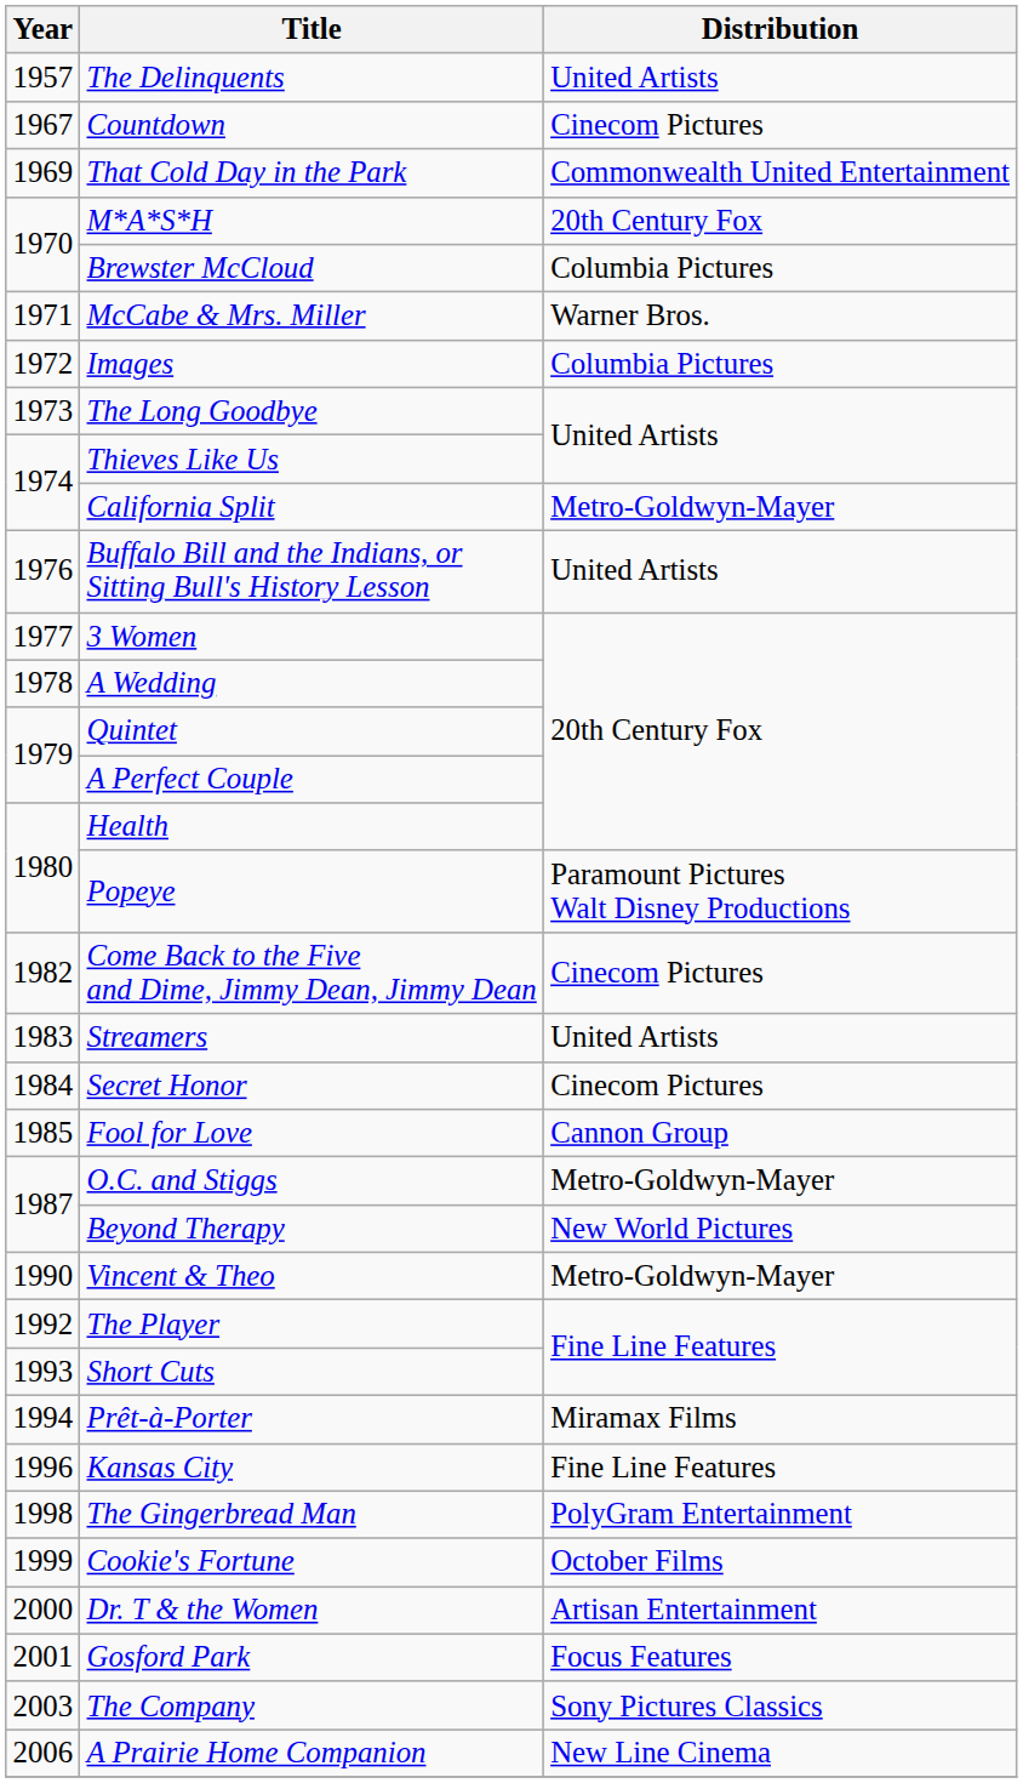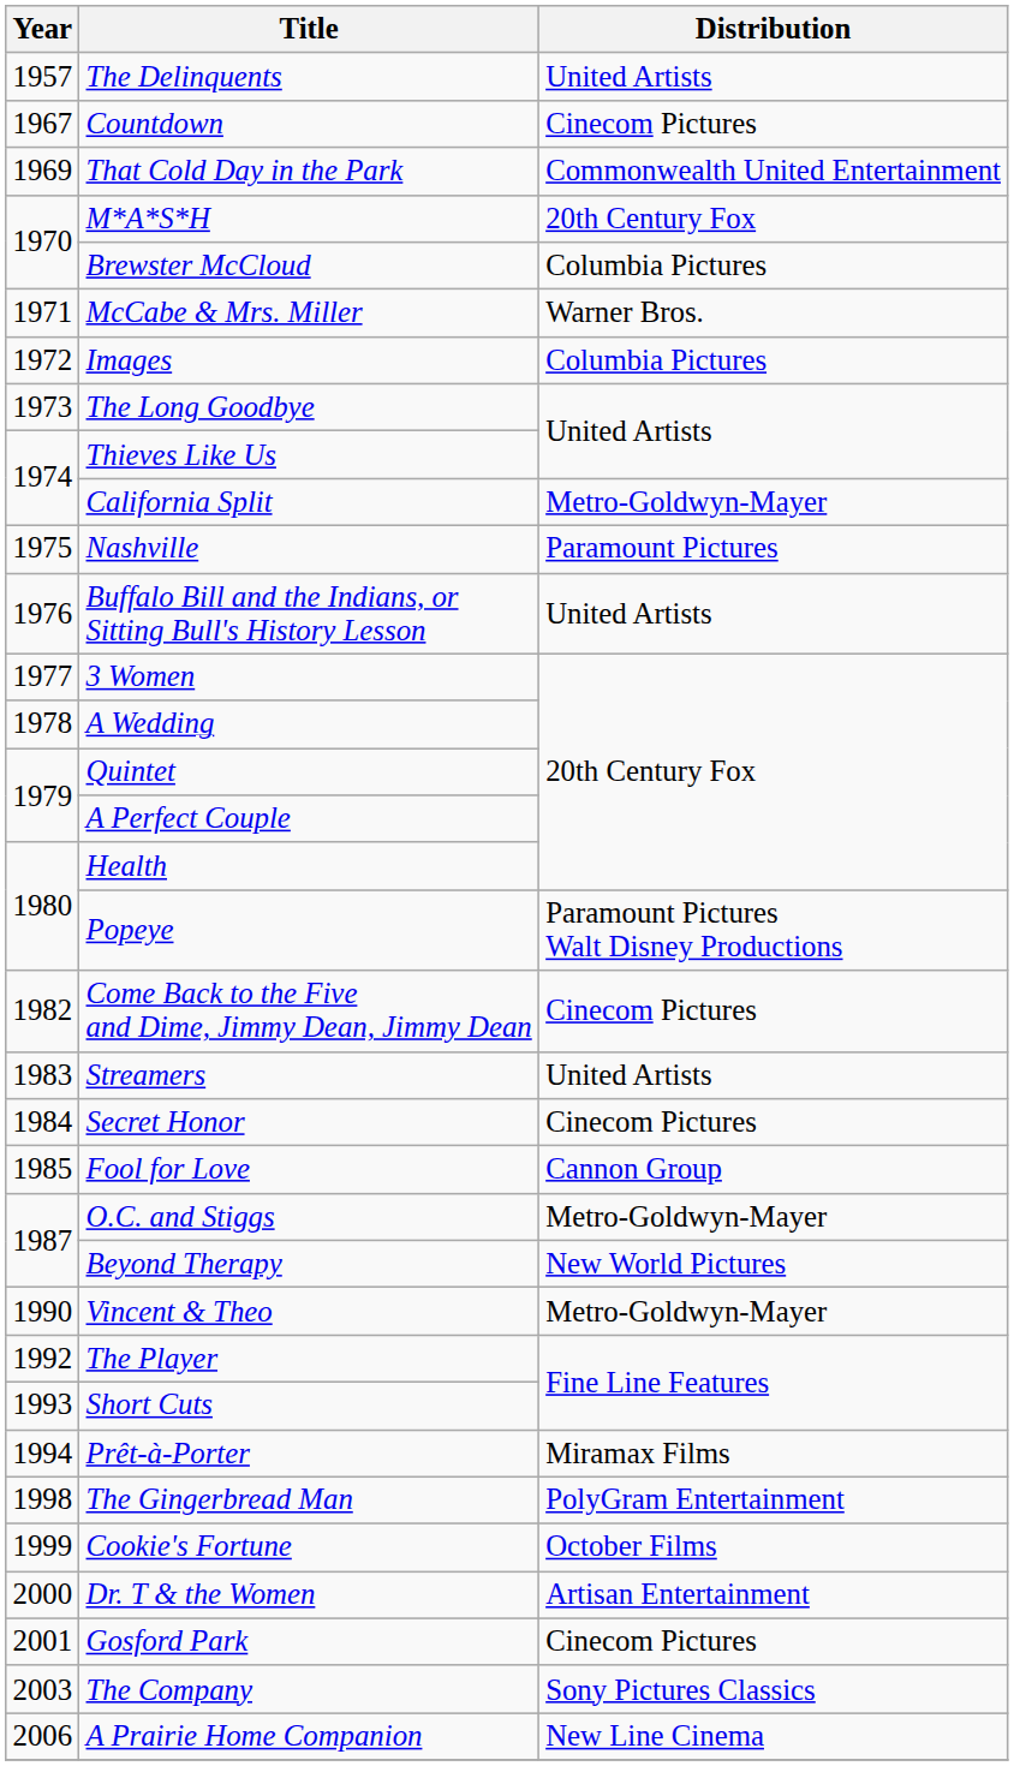+ row: 1975 | Nashville | Paramount Pictures
- row: 1996 | Kansas City | Fine Line Features
Gosford Park | Distribution: Focus Features -> Cinecom Pictures
